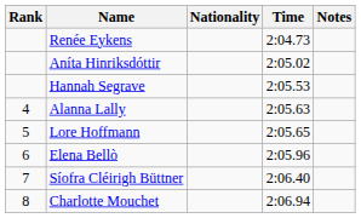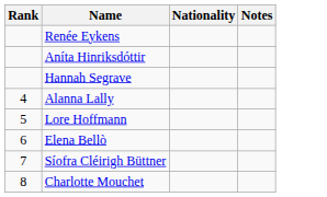- column: Time | 2:04.73 | 2:05.02 | 2:05.53 | 2:05.63 | 2:05.65 | 2:05.96 | 2:06.40 | 2:06.94
